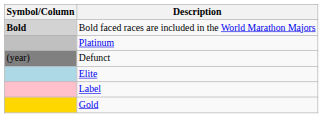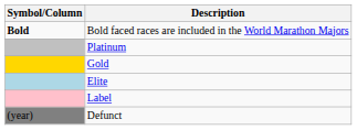Bold faced races are included in the World Marathon Majors | Symbol/Column: lightgrey background -> no background
rows swapped: Gold <-> Defunct
